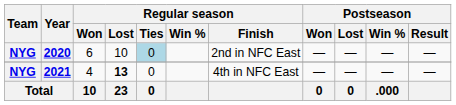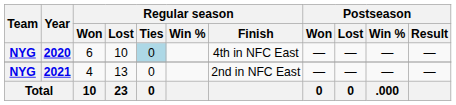2020 | Regular season / Finish: 2nd in NFC East -> 4th in NFC East
2021 | Regular season / Lost: bold -> normal
2021 | Regular season / Finish: 4th in NFC East -> 2nd in NFC East
